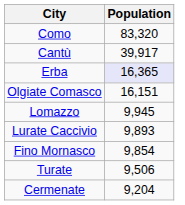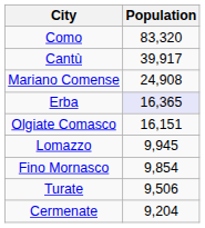+ row: Mariano Comense | 24,908
- row: Lurate Caccivio | 9,893
